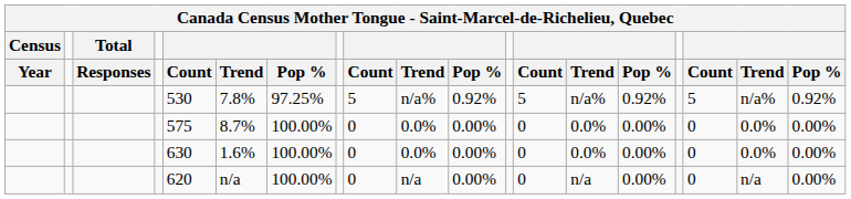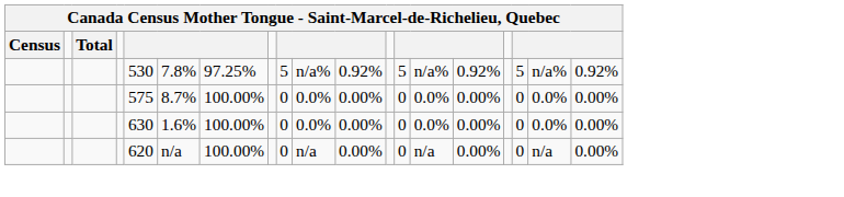- row: Year | Responses | Count | Trend | Pop % | Count | Trend | Pop % | Count | Trend | Pop % | Count | Trend | Pop %
